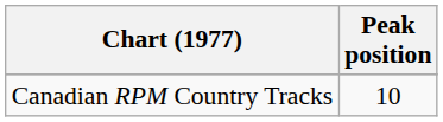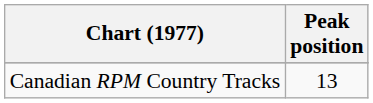Canadian RPM Country Tracks | Peak position: 10 -> 13
